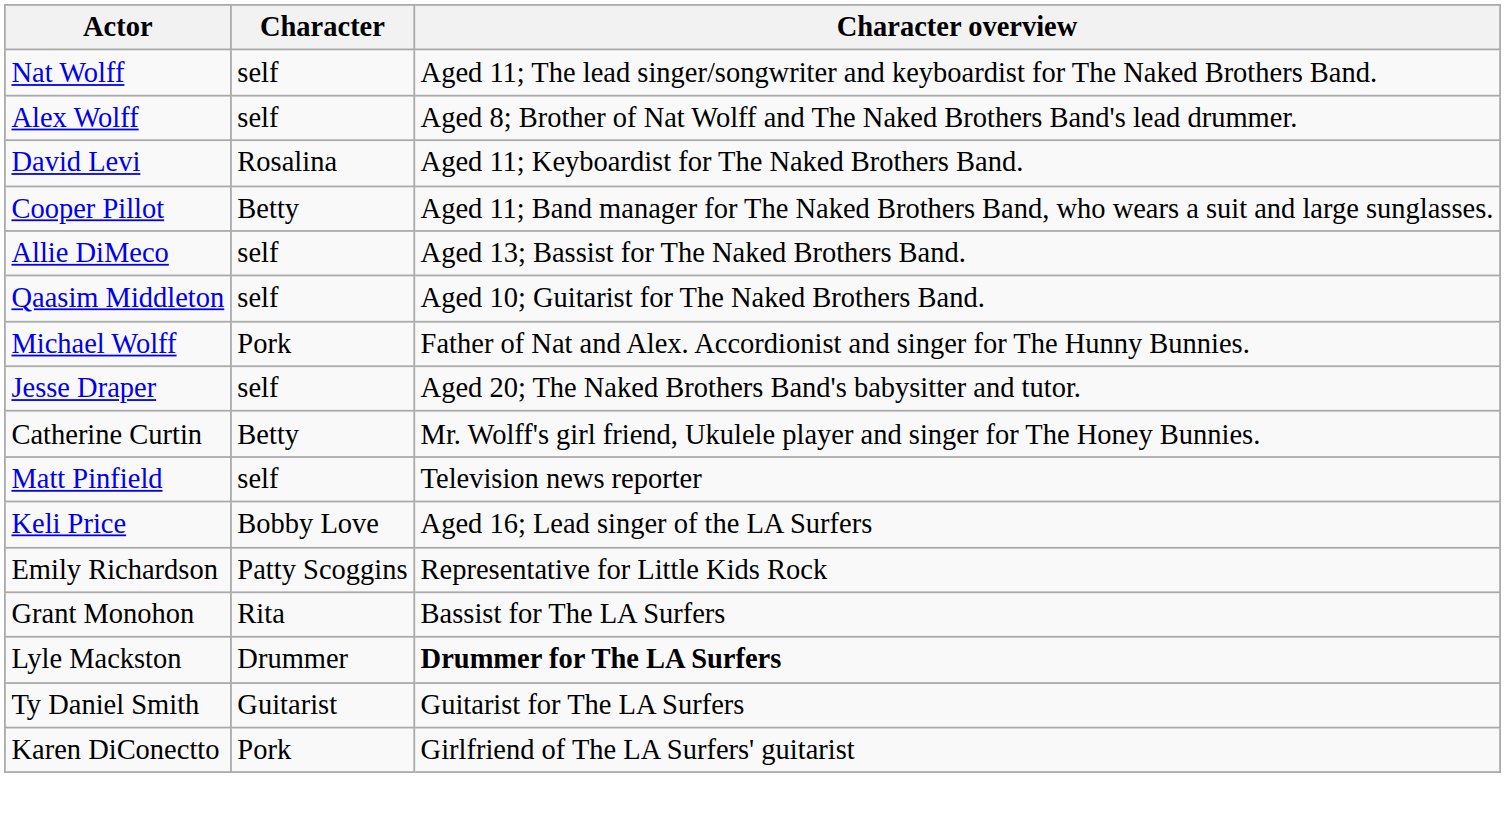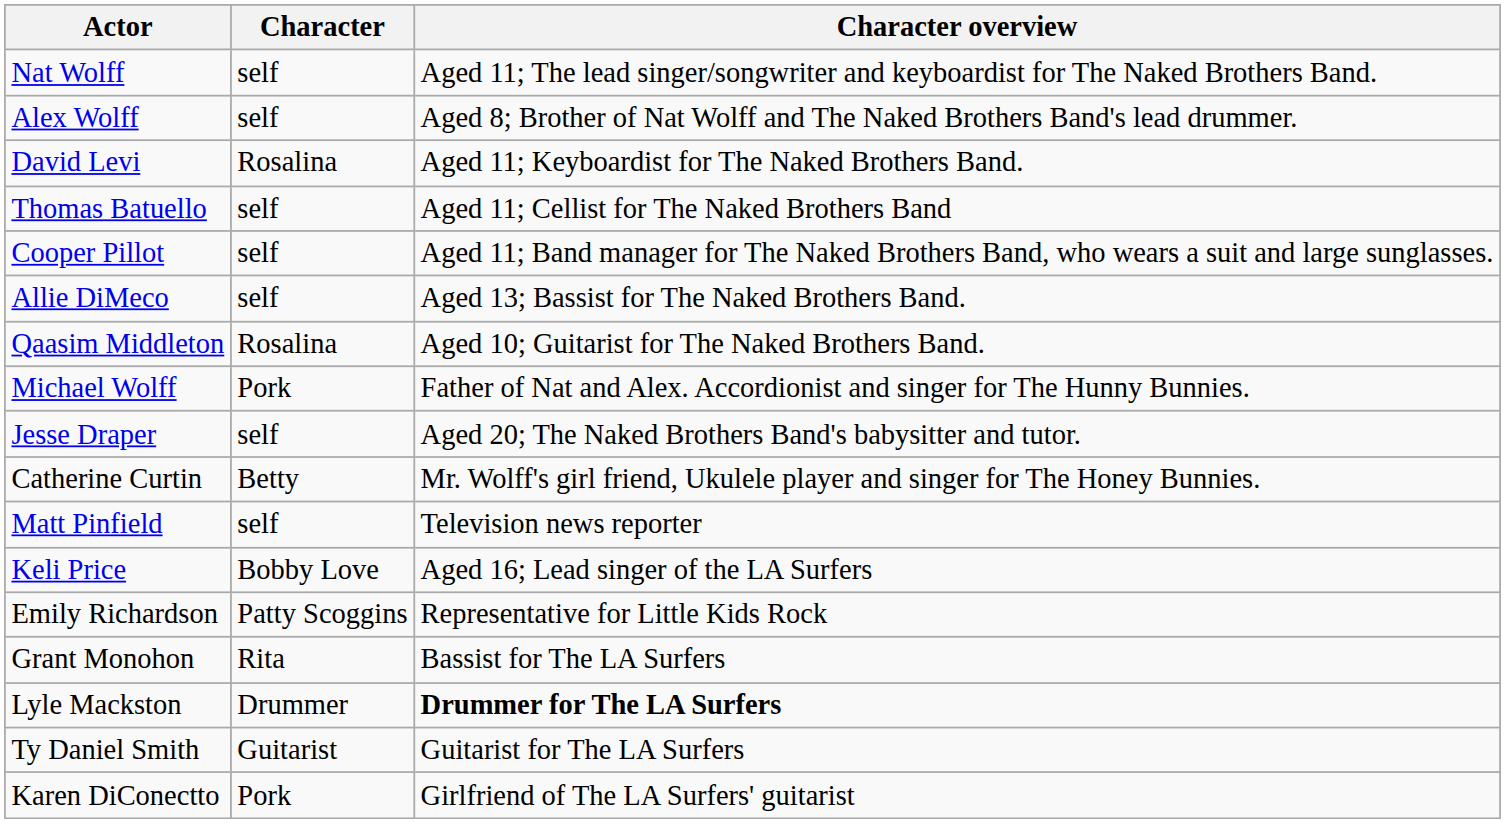+ row: Thomas Batuello | self | Aged 11; Cellist for The Naked Brothers Band
Cooper Pillot | Character: Betty -> self
Qaasim Middleton | Character: self -> Rosalina
